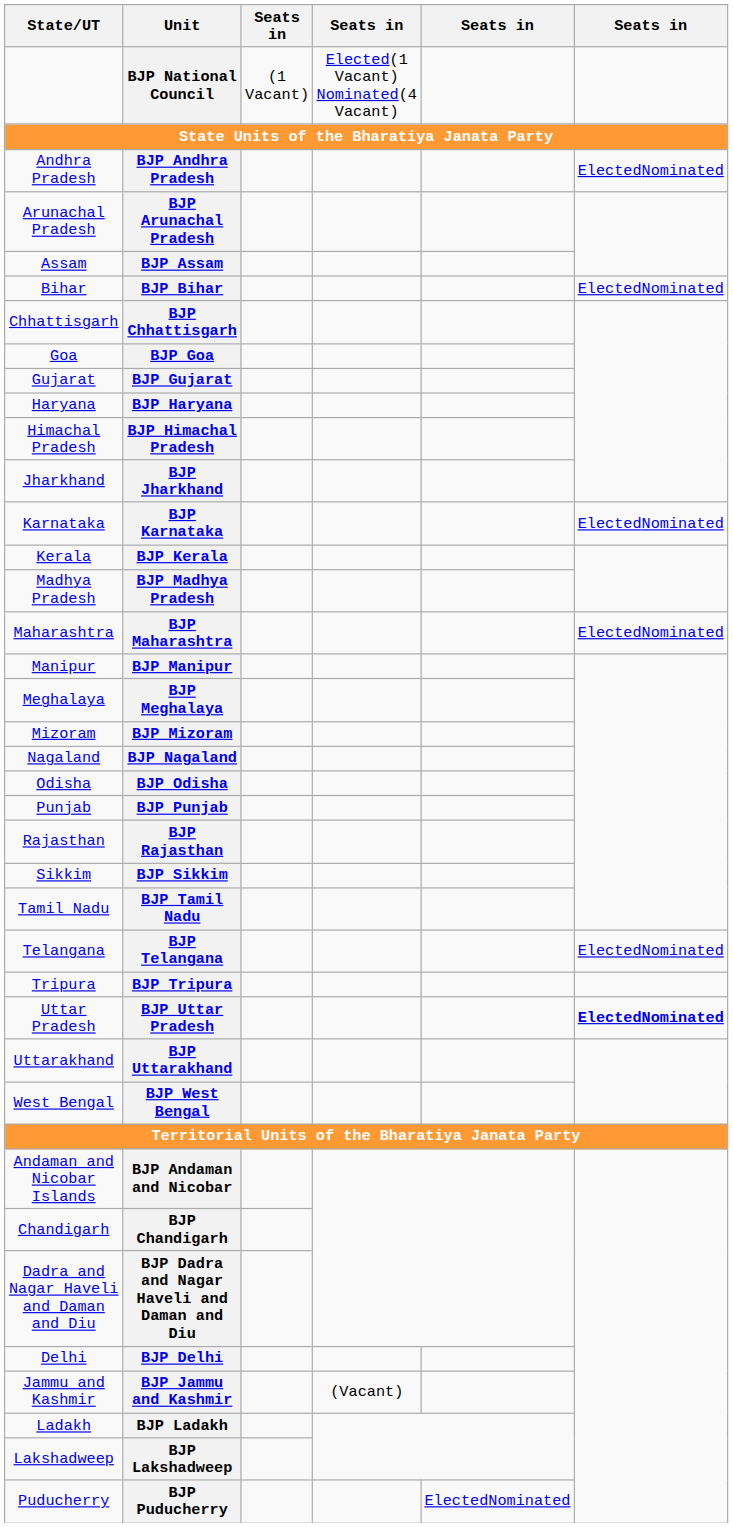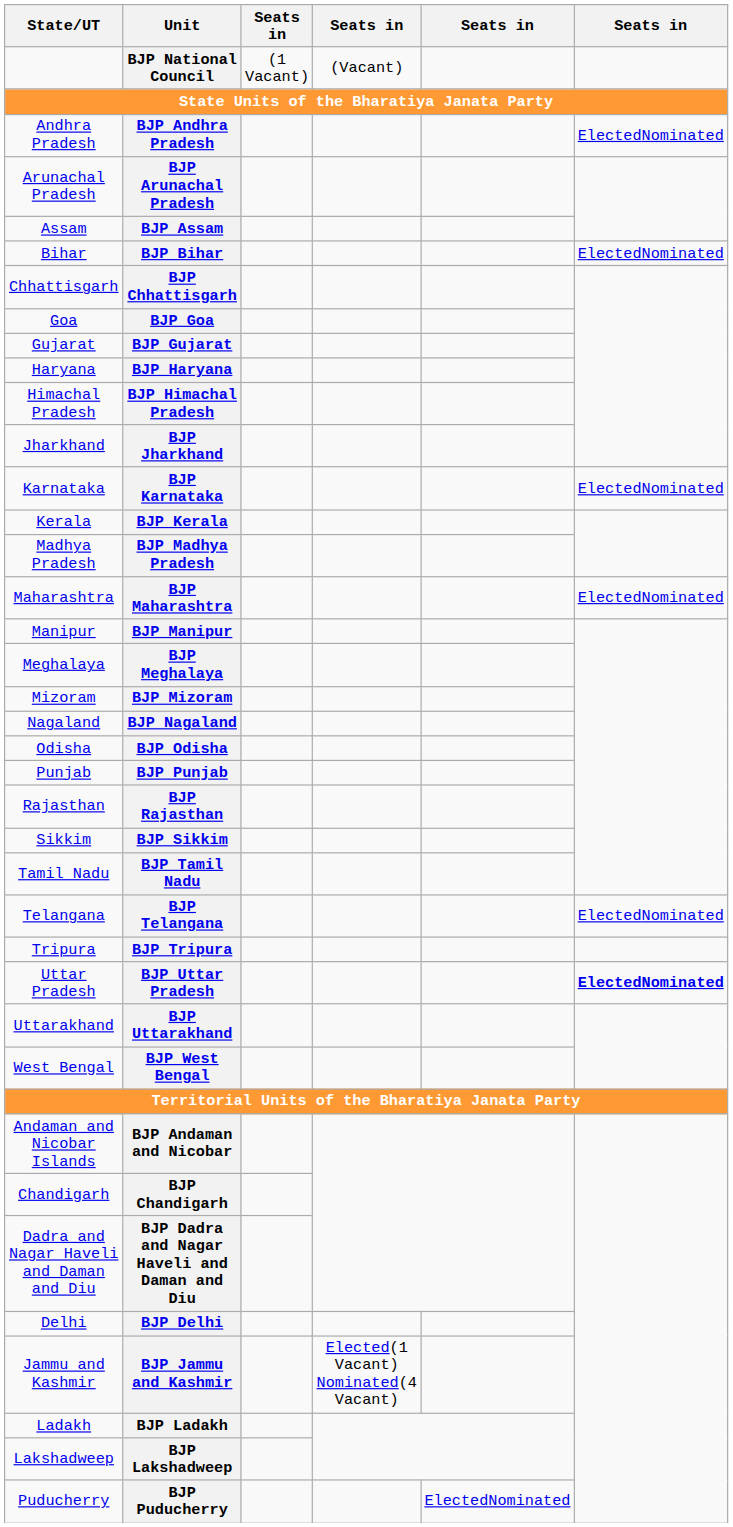BJP National Council | column 4: Elected(1 Vacant) Nominated(4 Vacant) -> (Vacant)
BJP Jammu and Kashmir | column 4: (Vacant) -> Elected(1 Vacant) Nominated(4 Vacant)
